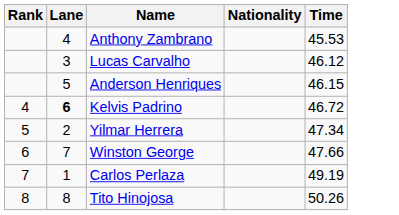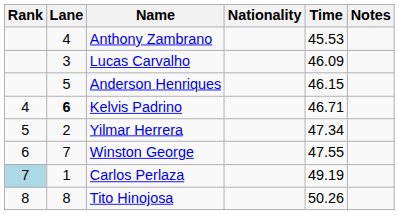+ column: Notes
Lucas Carvalho | Time: 46.12 -> 46.09
Kelvis Padrino | Time: 46.72 -> 46.71
Winston George | Time: 47.66 -> 47.55
Carlos Perlaza | Rank: no background -> lightblue background
